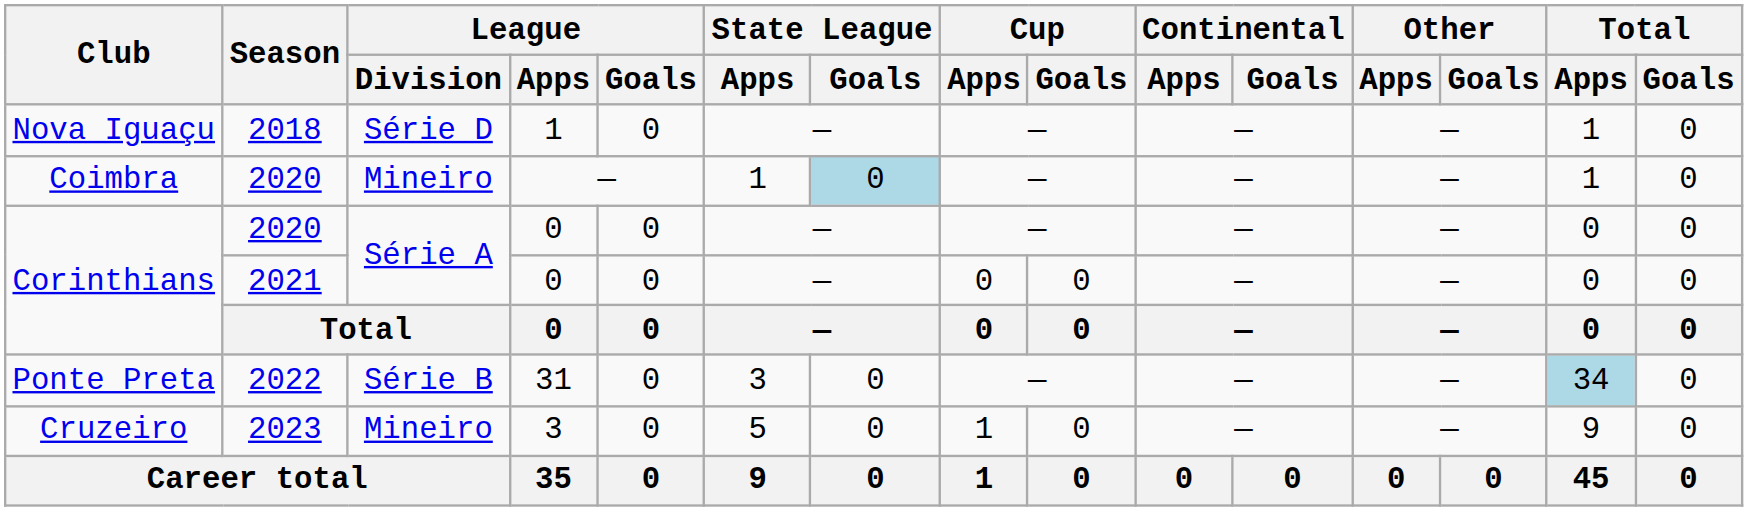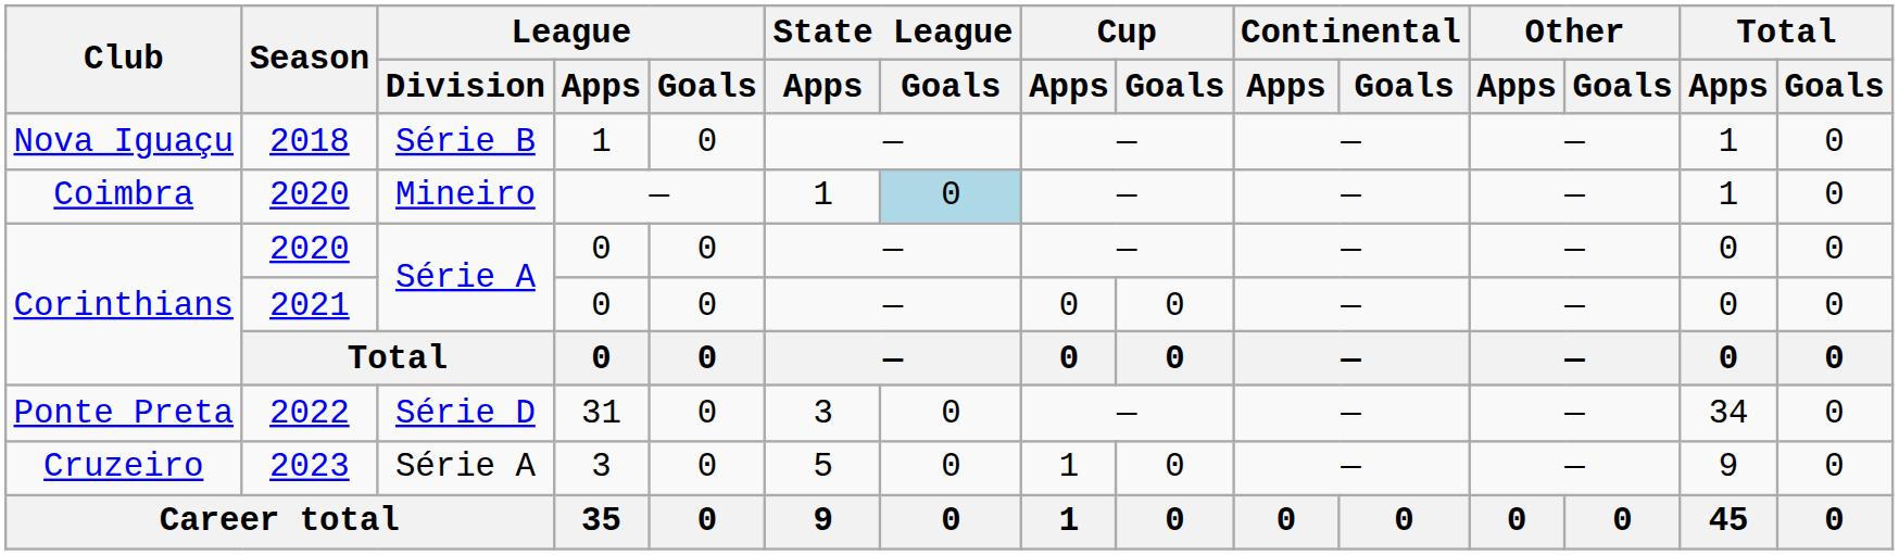Nova Iguaçu | League / Division: Série D -> Série B
Ponte Preta | League / Division: Série B -> Série D
Ponte Preta | Total / Apps: lightblue background -> no background
Cruzeiro | League / Division: Mineiro -> Série A
